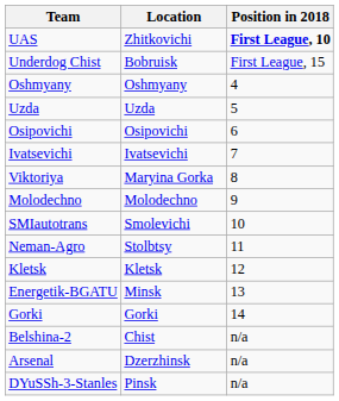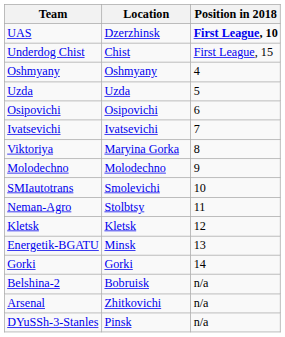UAS | Location: Zhitkovichi -> Dzerzhinsk
Underdog Chist | Location: Bobruisk -> Chist
Belshina-2 | Location: Chist -> Bobruisk
Arsenal | Location: Dzerzhinsk -> Zhitkovichi
